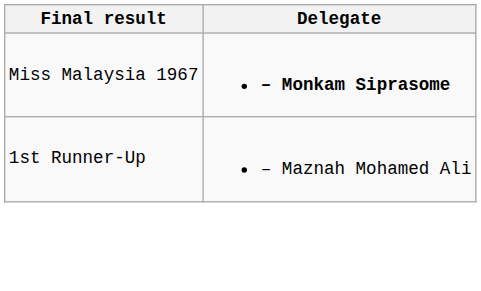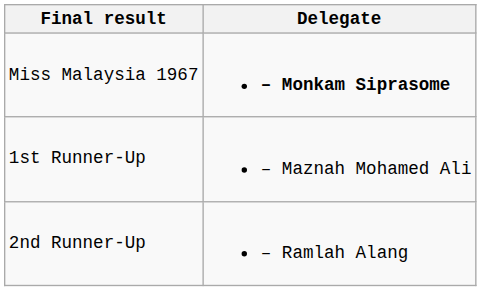+ row: 2nd Runner-Up | – Ramlah Alang
